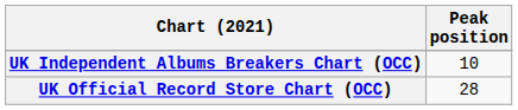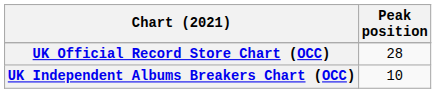rows swapped: UK Independent Albums Breakers Chart (OCC) <-> UK Official Record Store Chart (OCC)
